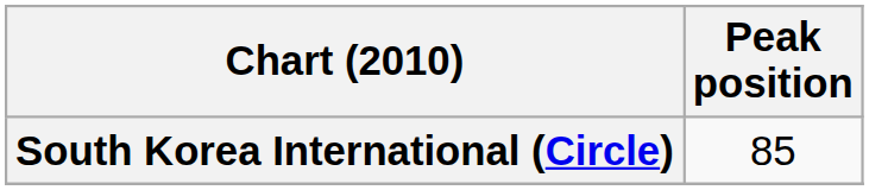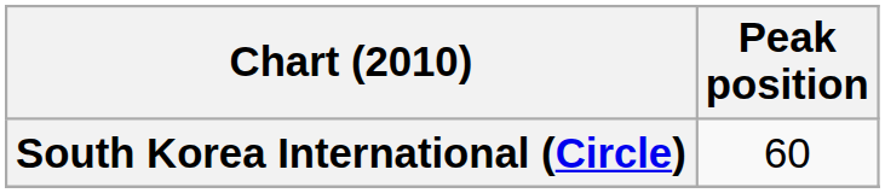South Korea International (Circle) | Peak position: 85 -> 60
